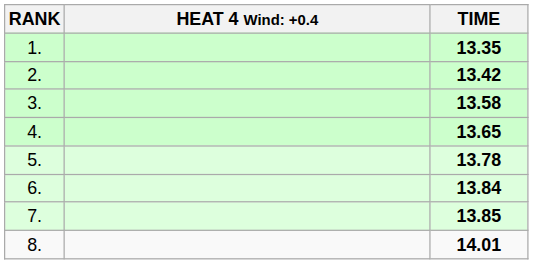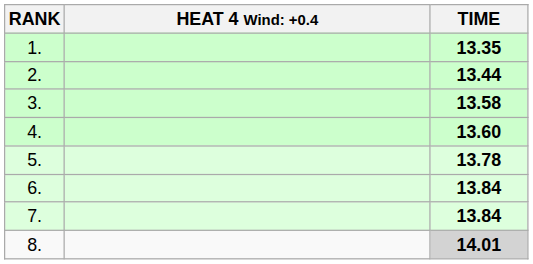2. | TIME: 13.42 -> 13.44
4. | TIME: 13.65 -> 13.60
7. | TIME: 13.85 -> 13.84
8. | TIME: no background -> lightgrey background
